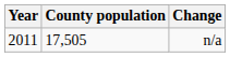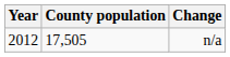n/a | Year: 2011 -> 2012
